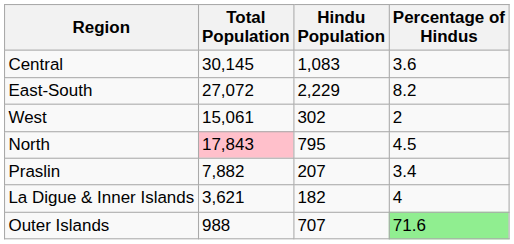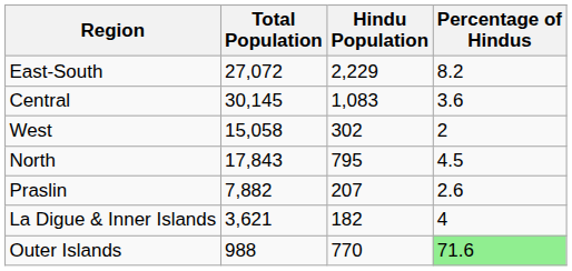rows swapped: Central <-> East-South
West | Total Population: 15,061 -> 15,058
North | Total Population: pink background -> no background
Praslin | Percentage of Hindus: 3.4 -> 2.6
Outer Islands | Hindu Population: 707 -> 770
